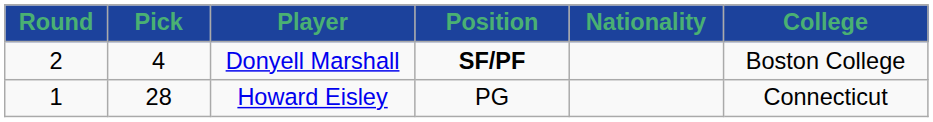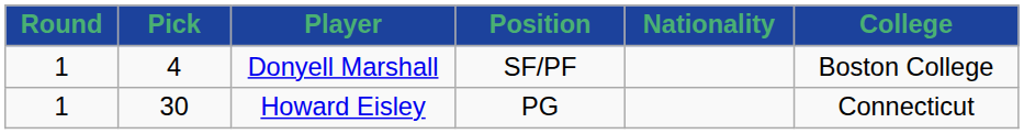Donyell Marshall | Round: 2 -> 1
Donyell Marshall | Position: bold -> normal
Howard Eisley | Pick: 28 -> 30
